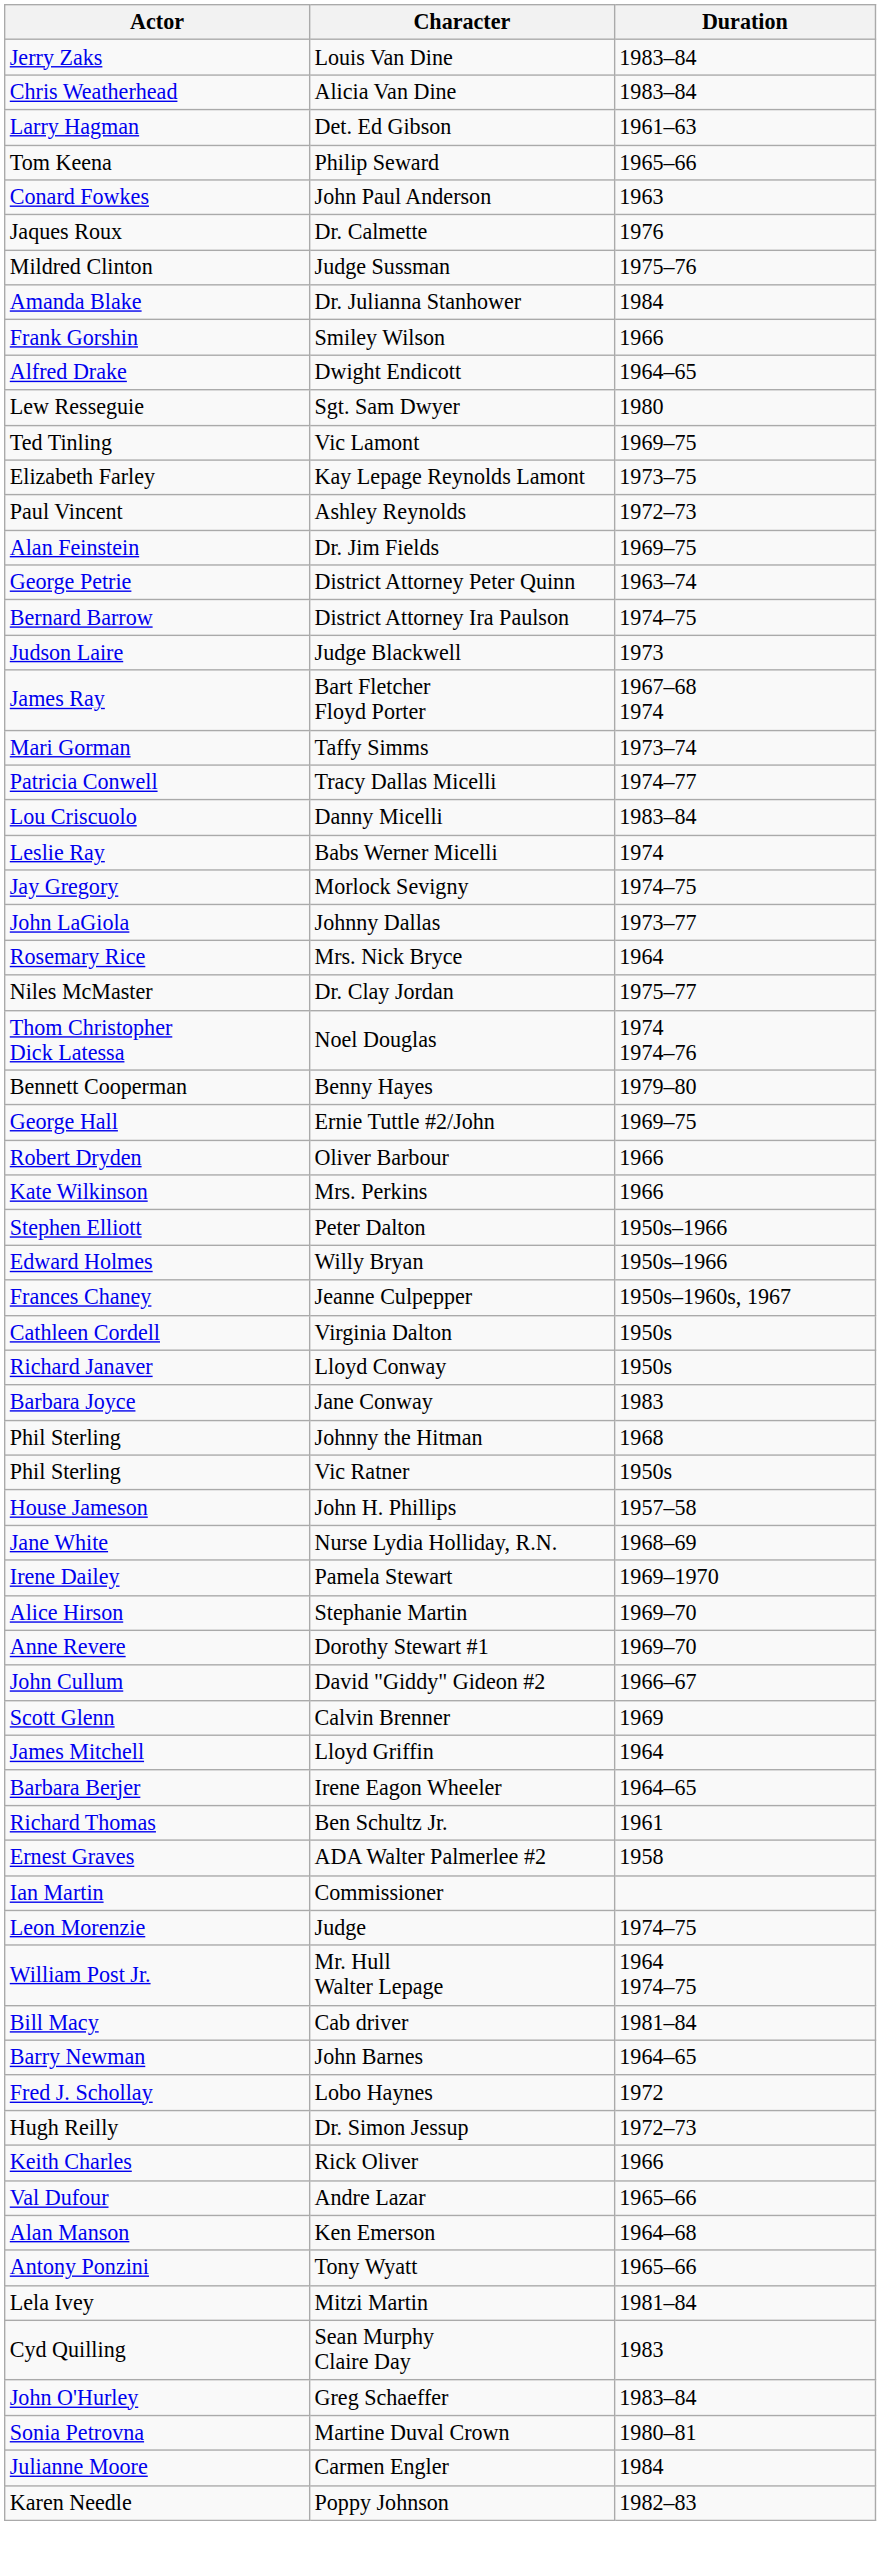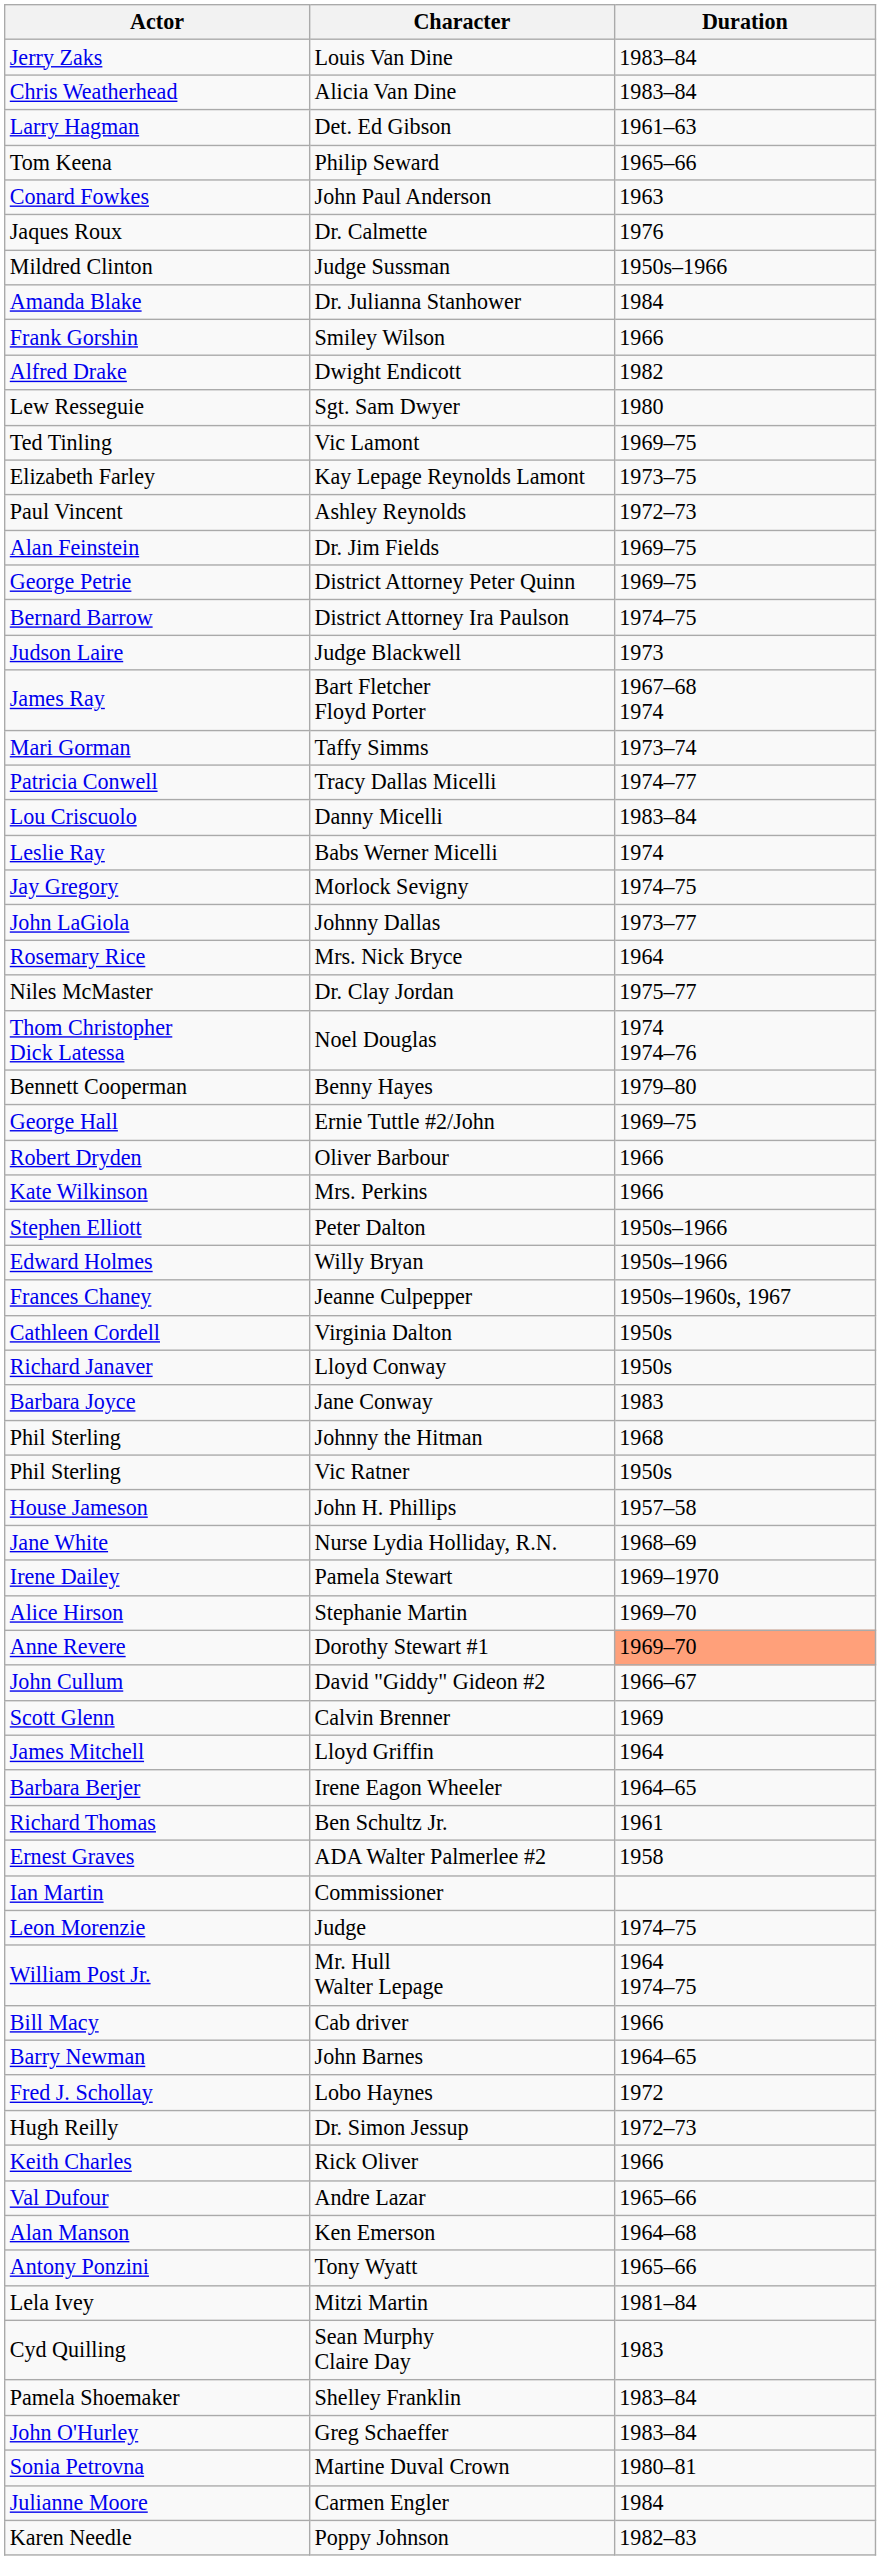Judge Sussman | Duration: 1975–76 -> 1950s–1966
Dwight Endicott | Duration: 1964–65 -> 1982
District Attorney Peter Quinn | Duration: 1963–74 -> 1969–75
Dorothy Stewart #1 | Duration: no background -> lightsalmon background
Cab driver | Duration: 1981–84 -> 1966
+ row: Pamela Shoemaker | Shelley Franklin | 1983–84
